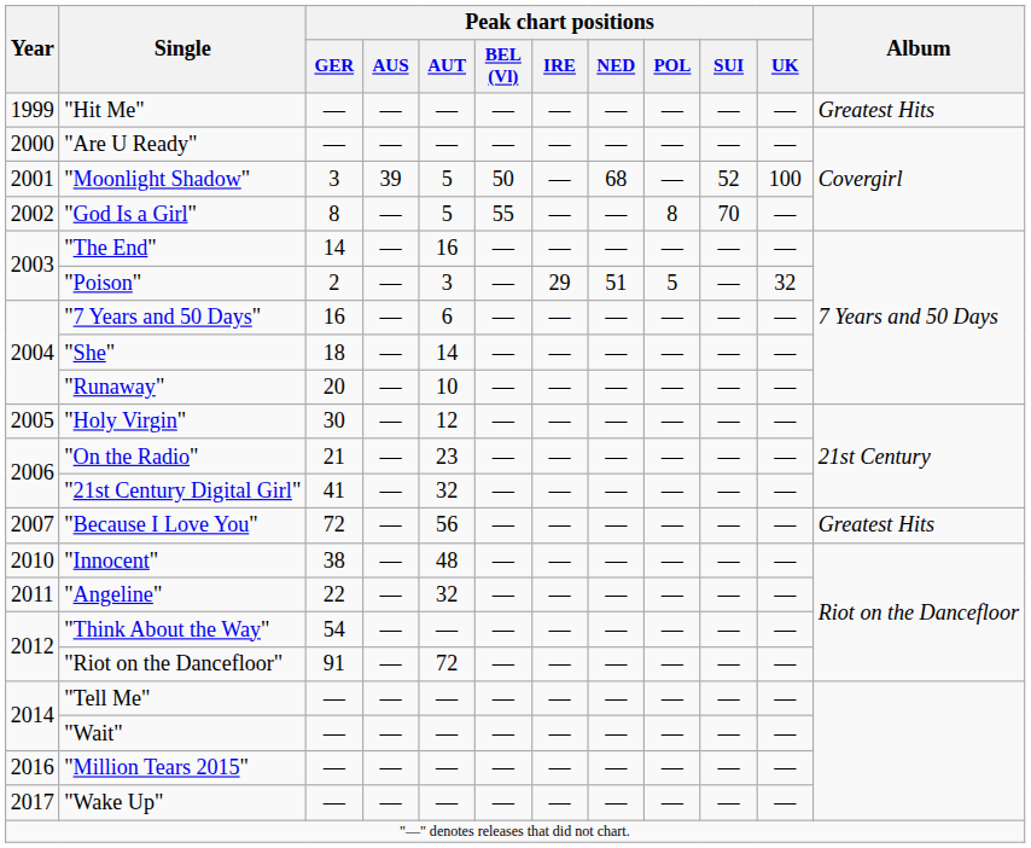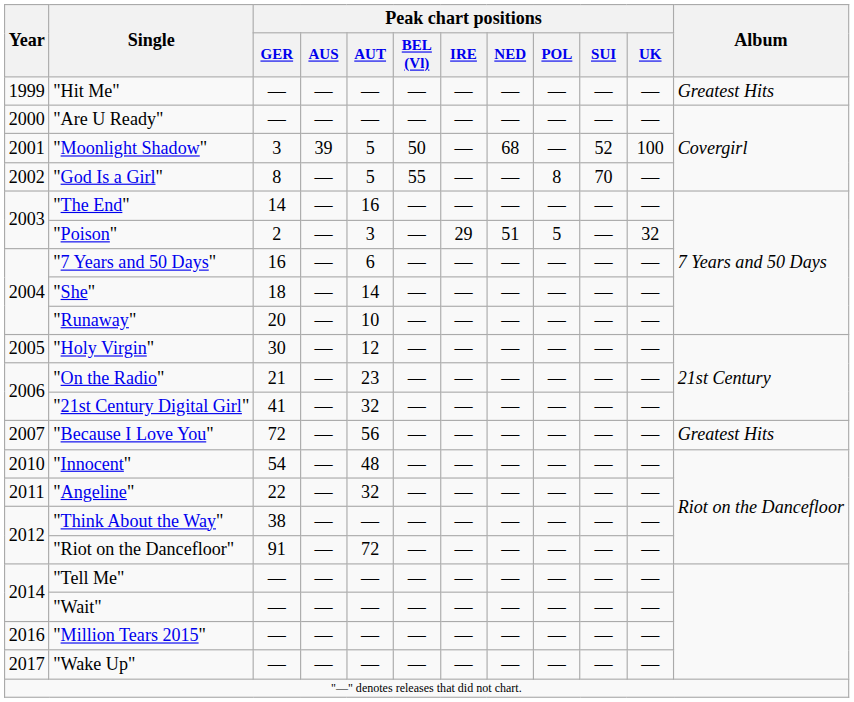"Innocent" | Peak chart positions / GER: 38 -> 54
"Think About the Way" | Peak chart positions / GER: 54 -> 38
